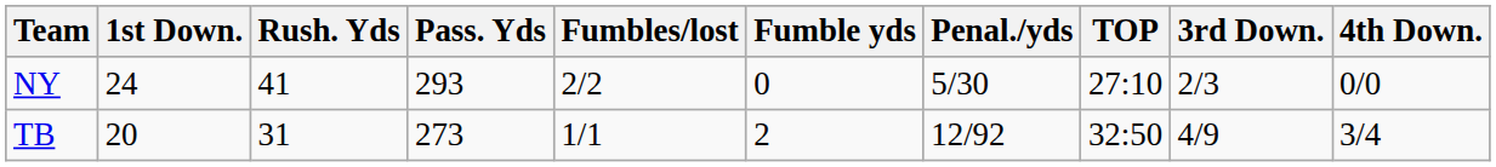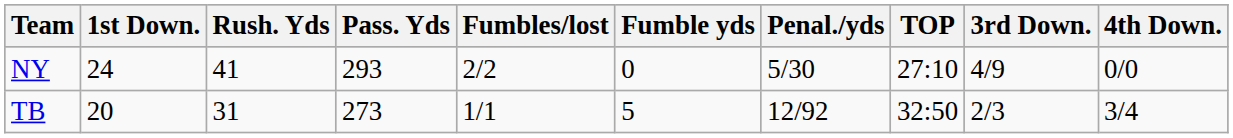NY | 3rd Down.: 2/3 -> 4/9
TB | Fumble yds: 2 -> 5
TB | 3rd Down.: 4/9 -> 2/3
